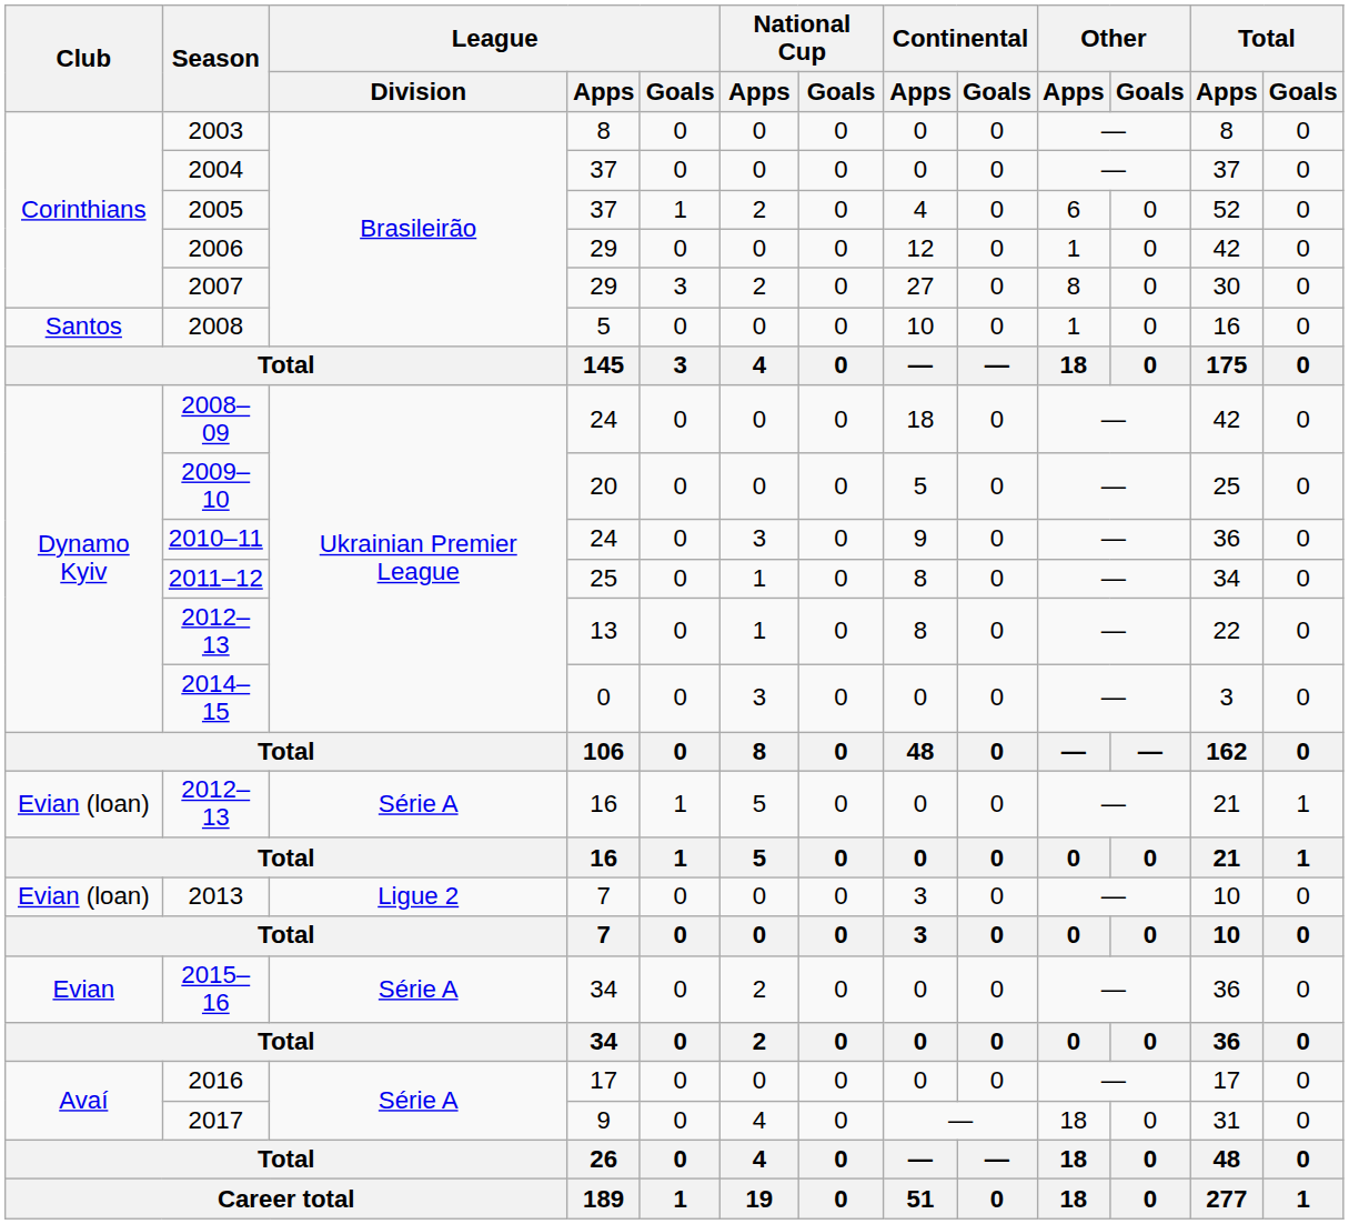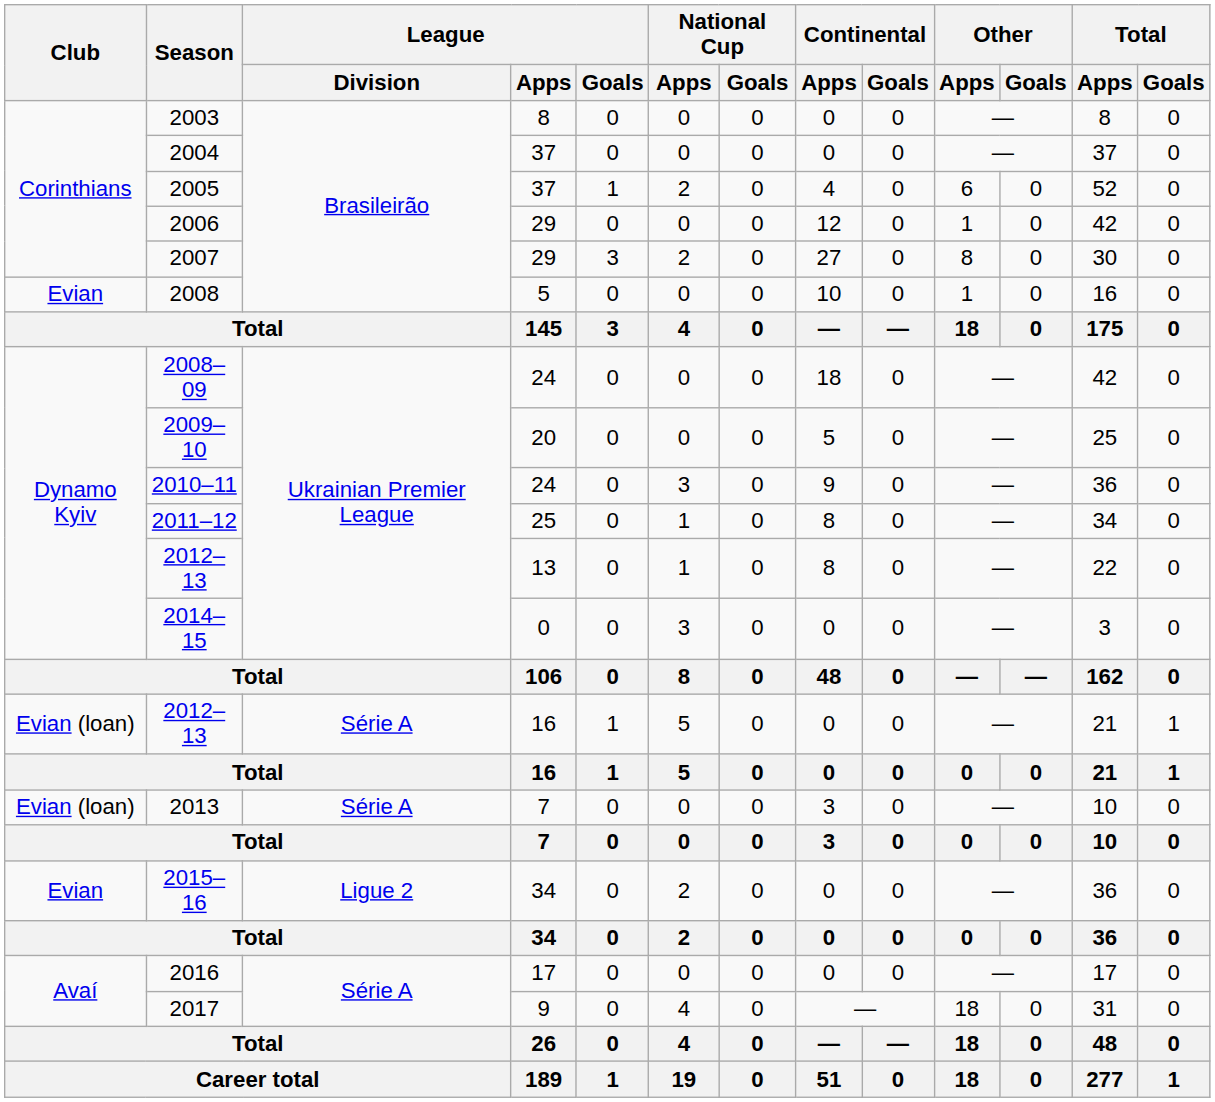2008 | Club: Santos -> Evian
2013 | League / Division: Ligue 2 -> Série A
2015–16 | League / Division: Série A -> Ligue 2
